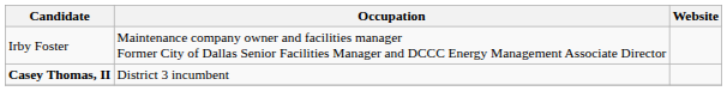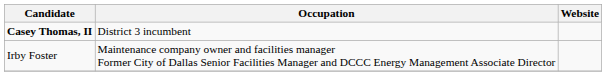rows swapped: Irby Foster <-> Casey Thomas, II
